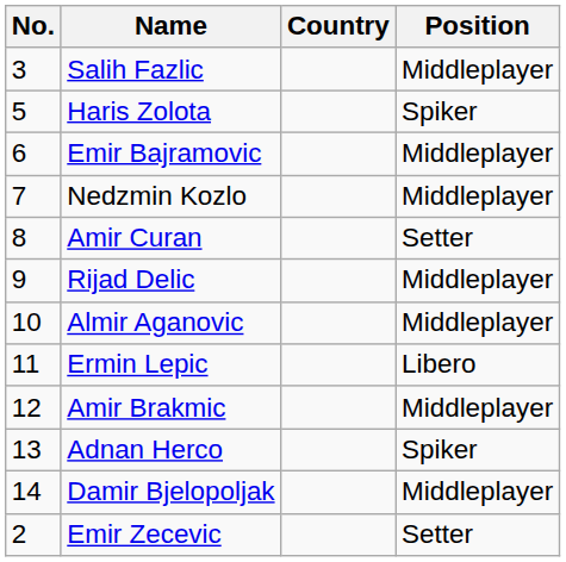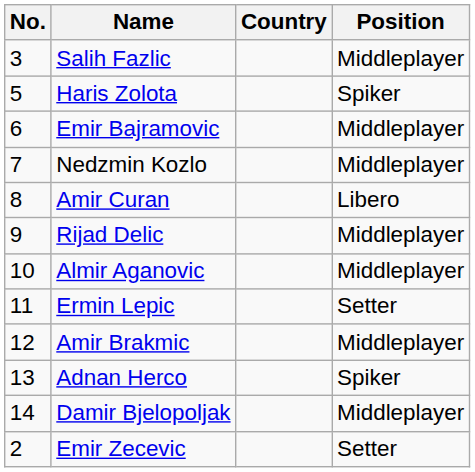Amir Curan | Position: Setter -> Libero
Ermin Lepic | Position: Libero -> Setter
